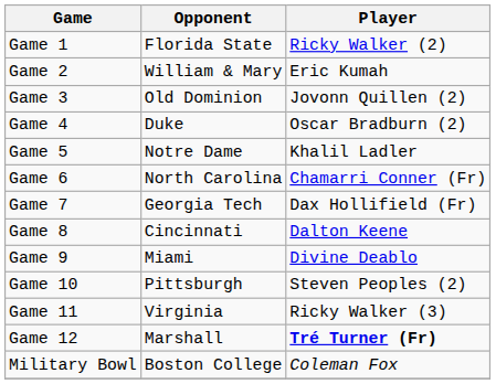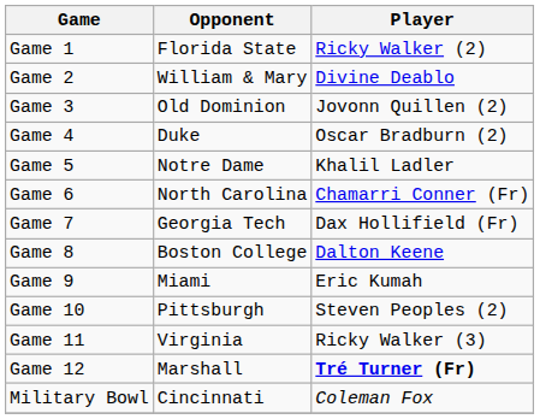Game 2 | Player: Eric Kumah -> Divine Deablo
Game 8 | Opponent: Cincinnati -> Boston College
Game 9 | Player: Divine Deablo -> Eric Kumah
Military Bowl | Opponent: Boston College -> Cincinnati
